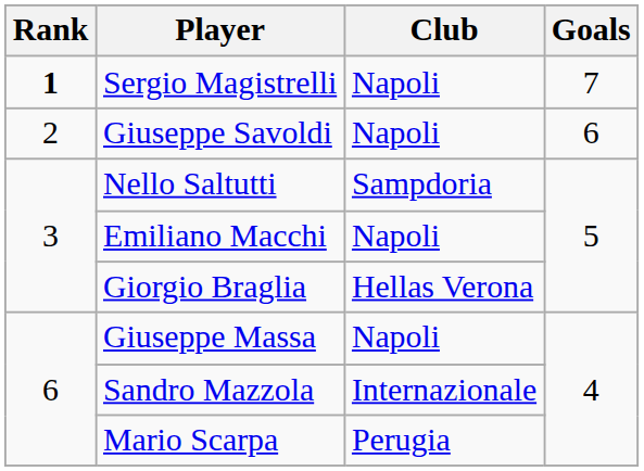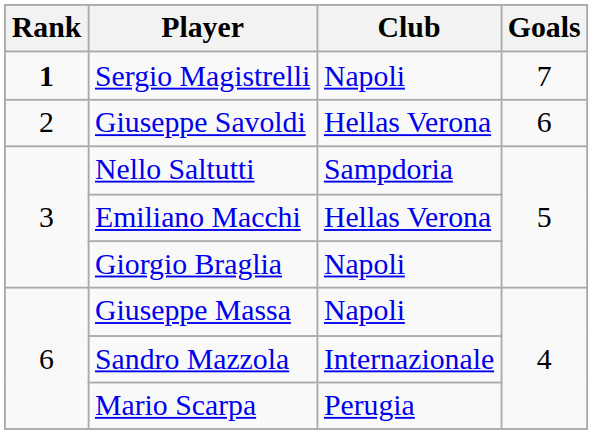Giuseppe Savoldi | Club: Napoli -> Hellas Verona
Emiliano Macchi | Club: Napoli -> Hellas Verona
Giorgio Braglia | Club: Hellas Verona -> Napoli
